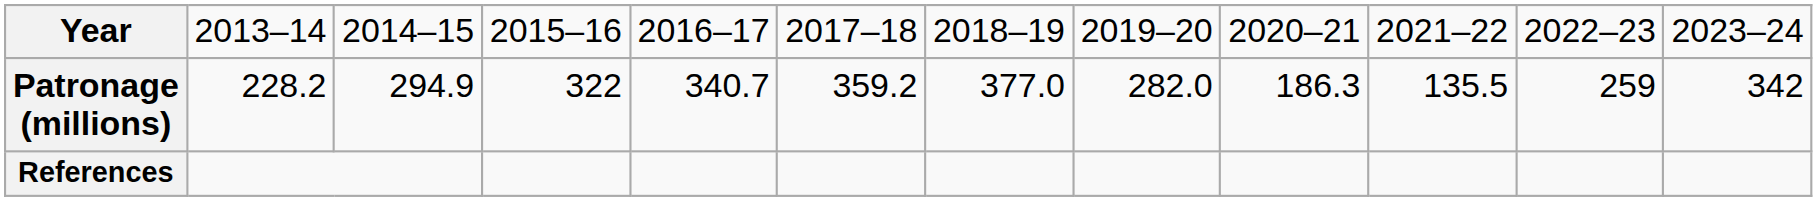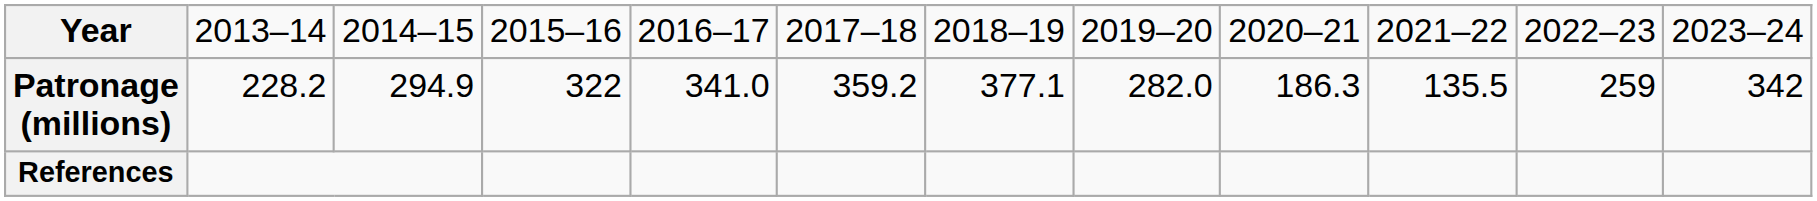Patronage (millions) | column 5: 340.7 -> 341.0
Patronage (millions) | column 7: 377.0 -> 377.1
